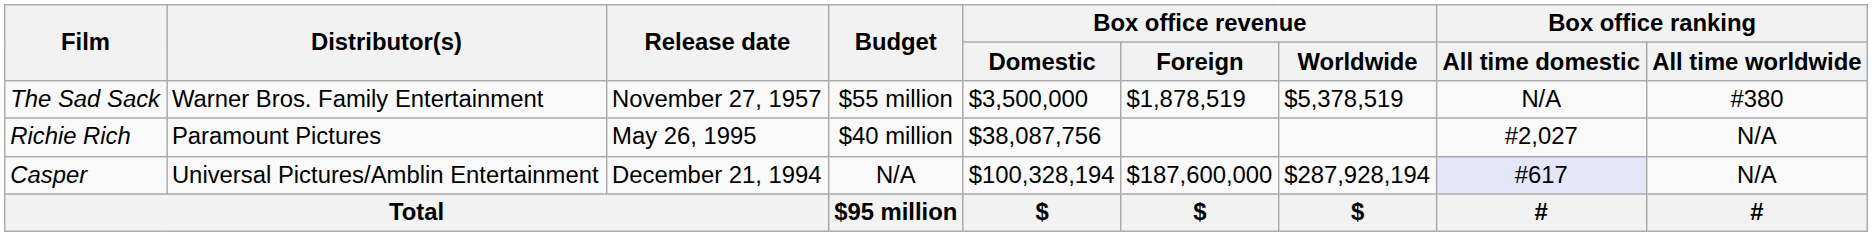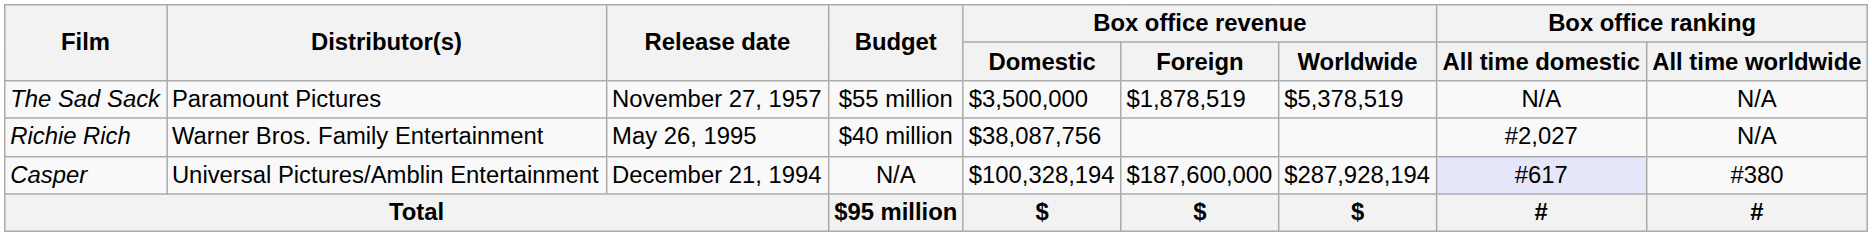The Sad Sack | Distributor(s): Warner Bros. Family Entertainment -> Paramount Pictures
The Sad Sack | Box office ranking / All time worldwide: #380 -> N/A
Richie Rich | Distributor(s): Paramount Pictures -> Warner Bros. Family Entertainment
Casper | Box office ranking / All time worldwide: N/A -> #380
